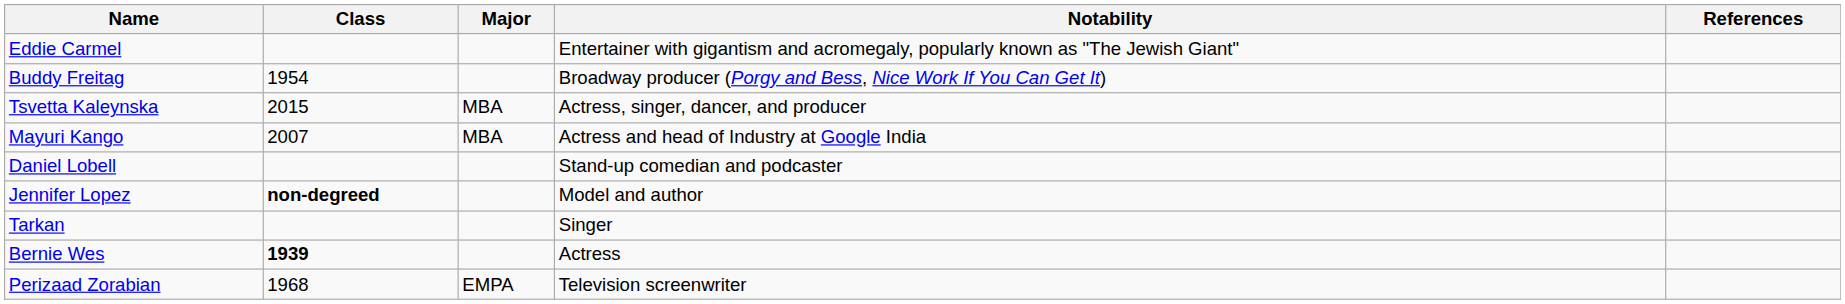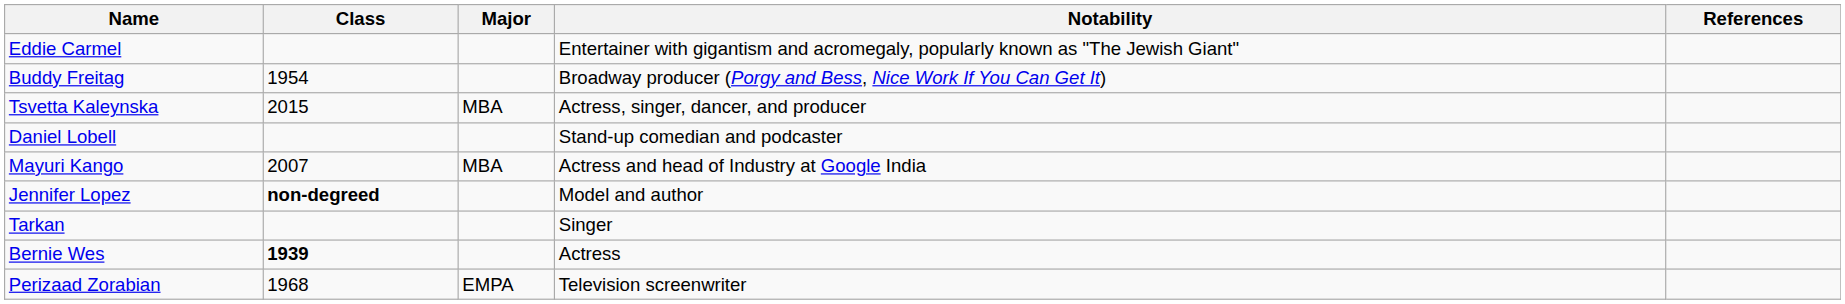rows swapped: Mayuri Kango <-> Daniel Lobell
